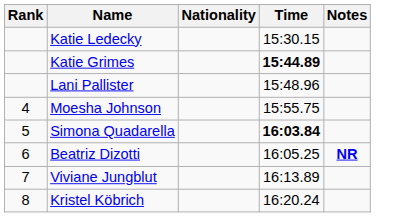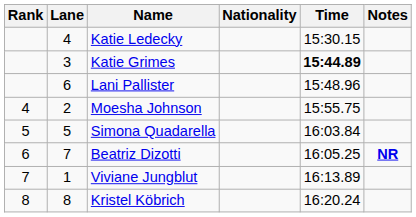+ column: Lane | 4 | 3 | 6 | 2 | 5 | 7 | 1 | 8
Simona Quadarella | Time: bold -> normal
